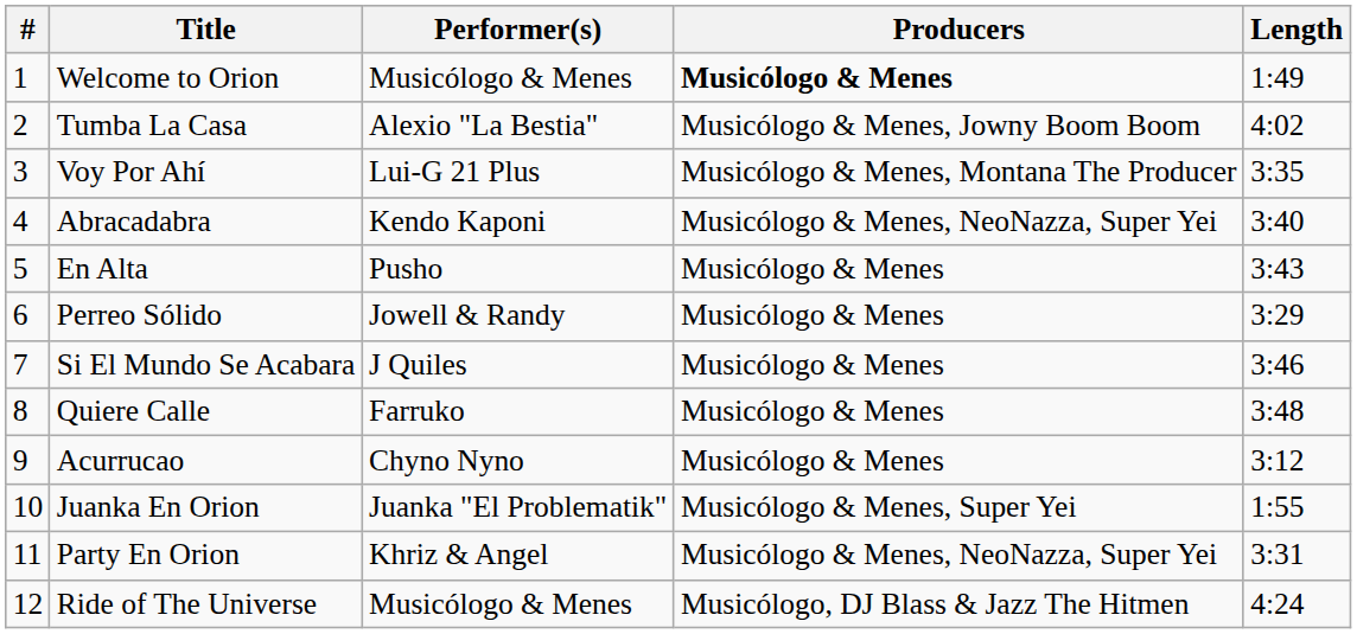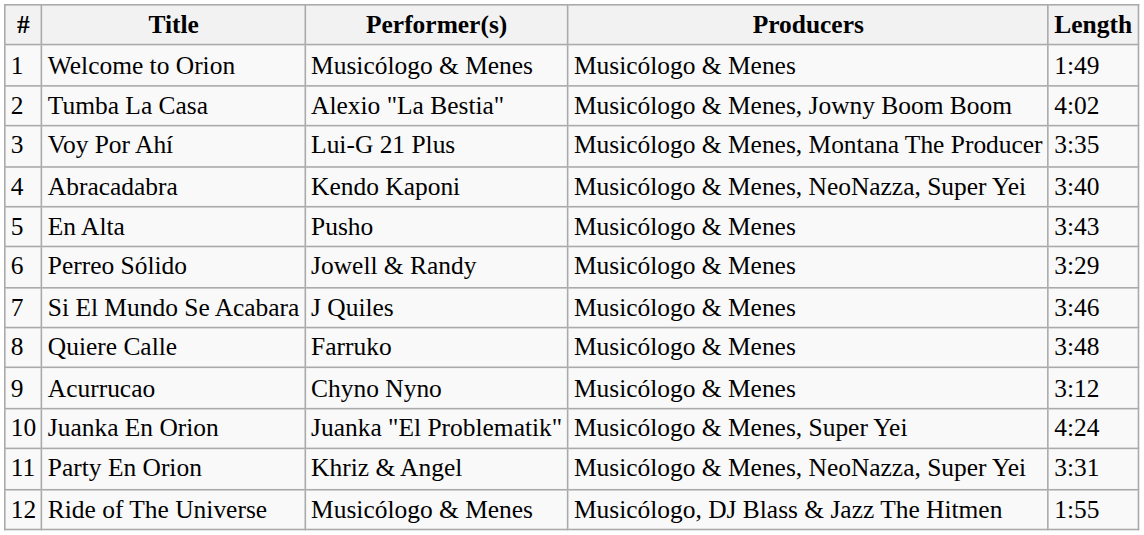Welcome to Orion | Producers: bold -> normal
Juanka En Orion | Length: 1:55 -> 4:24
Ride of The Universe | Length: 4:24 -> 1:55
